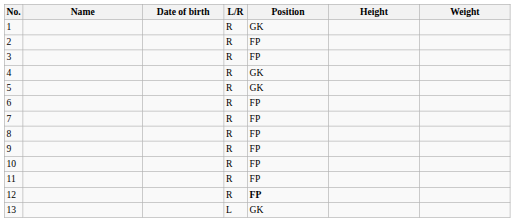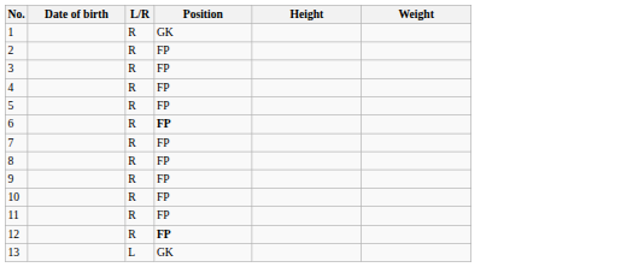- column: Name
4 | Position: GK -> FP
5 | Position: GK -> FP
6 | Position: normal -> bold
